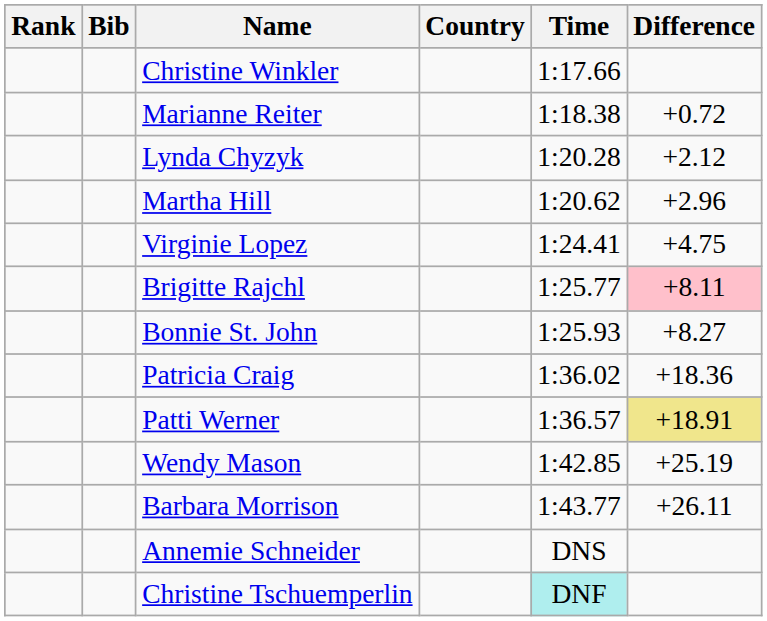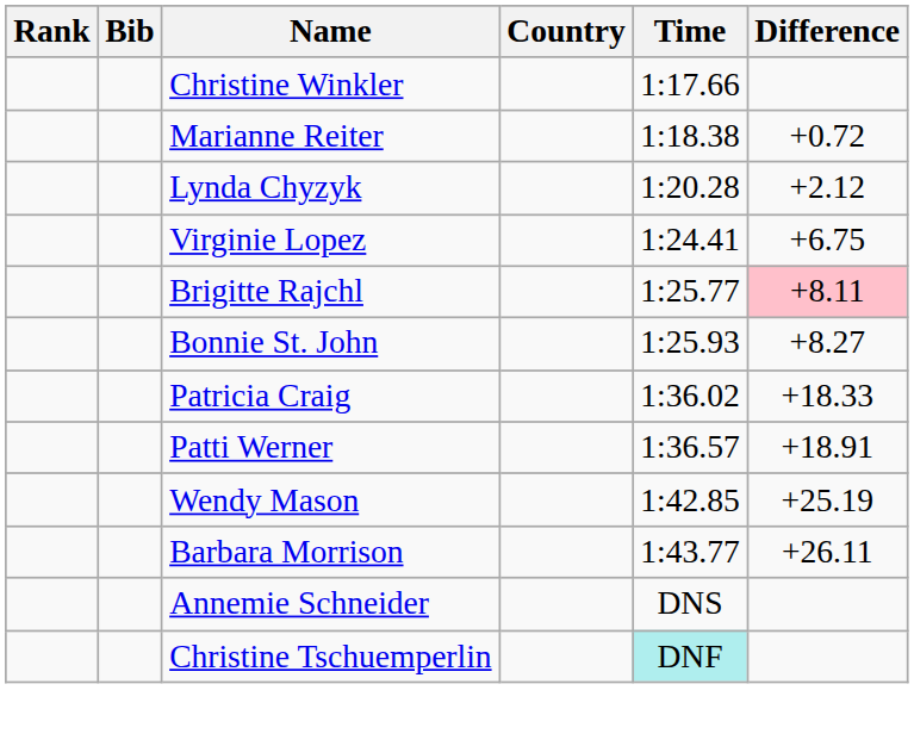- row: Martha Hill | 1:20.62 | +2.96
Virginie Lopez | Difference: +4.75 -> +6.75
Patricia Craig | Difference: +18.36 -> +18.33
Patti Werner | Difference: khaki background -> no background
